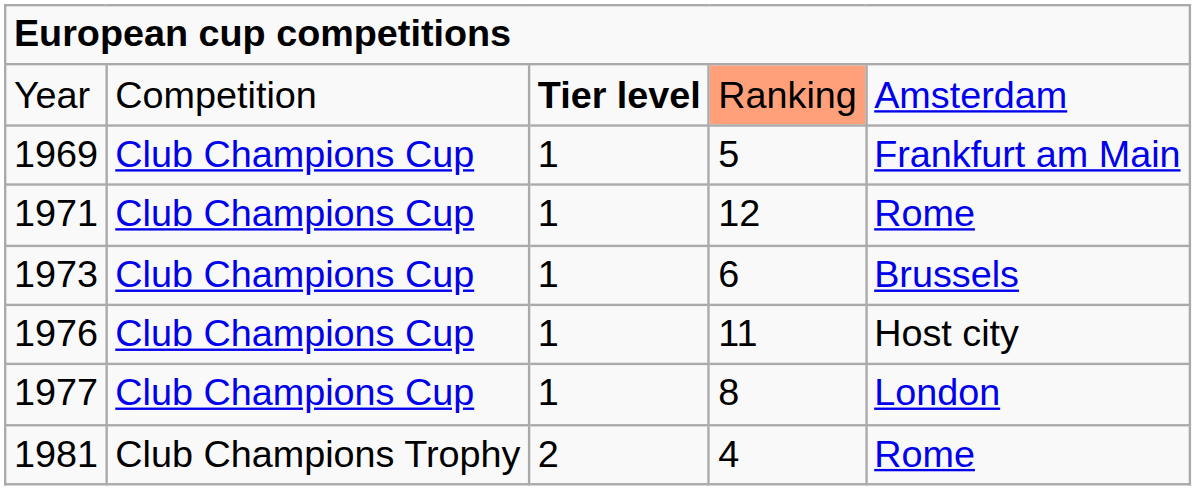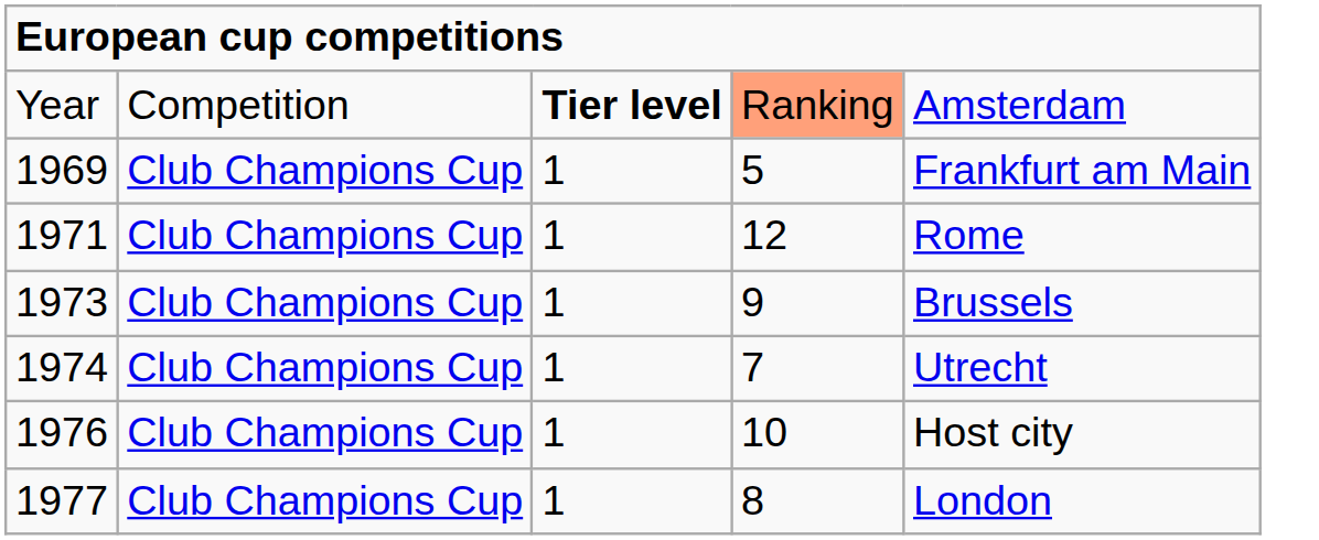1973 | column 4: 6 -> 9
+ row: 1974 | Club Champions Cup | 1 | 7 | Utrecht
1976 | column 4: 11 -> 10
- row: 1981 | Club Champions Trophy | 2 | 4 | Rome
